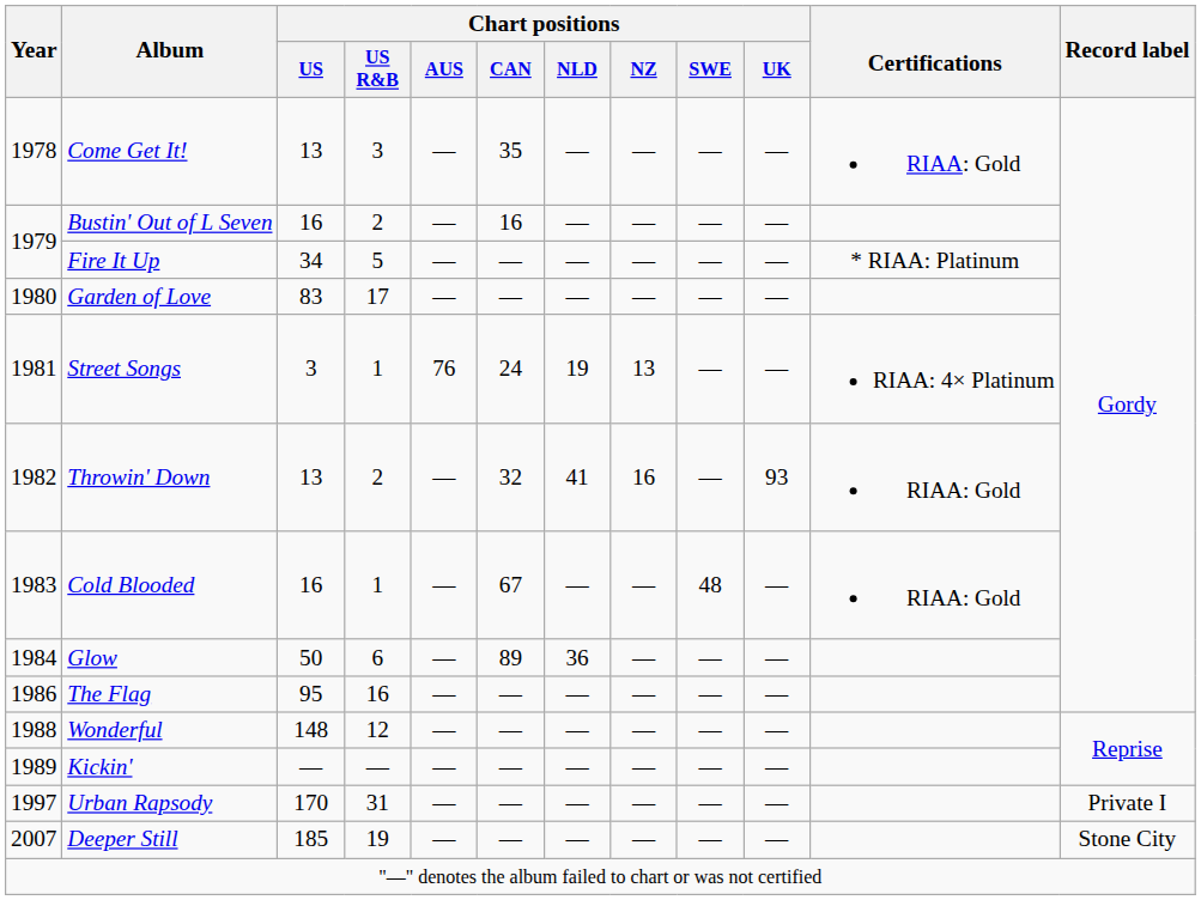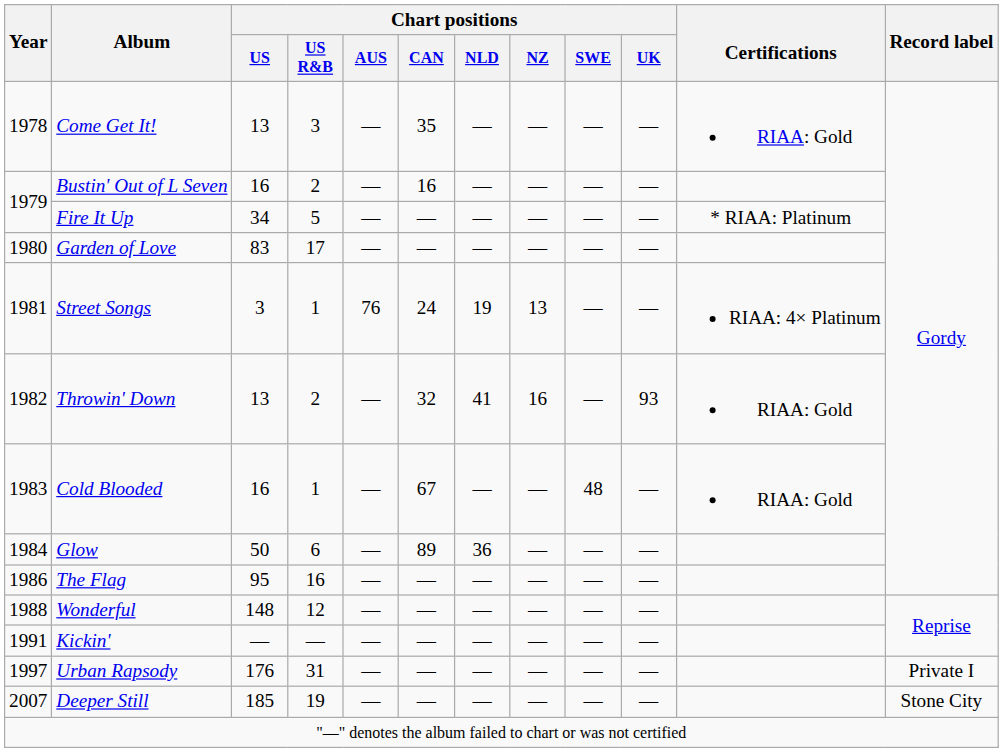Kickin' | Year: 1989 -> 1991
Urban Rapsody | Chart positions / US: 170 -> 176
